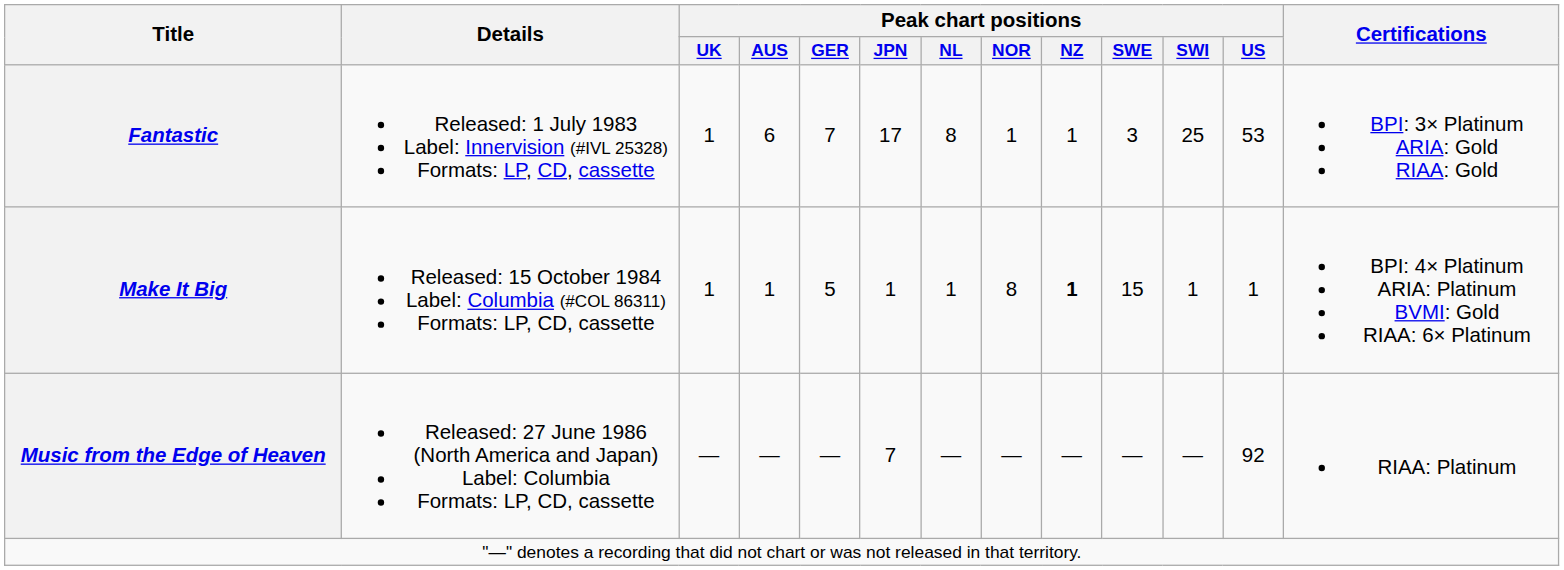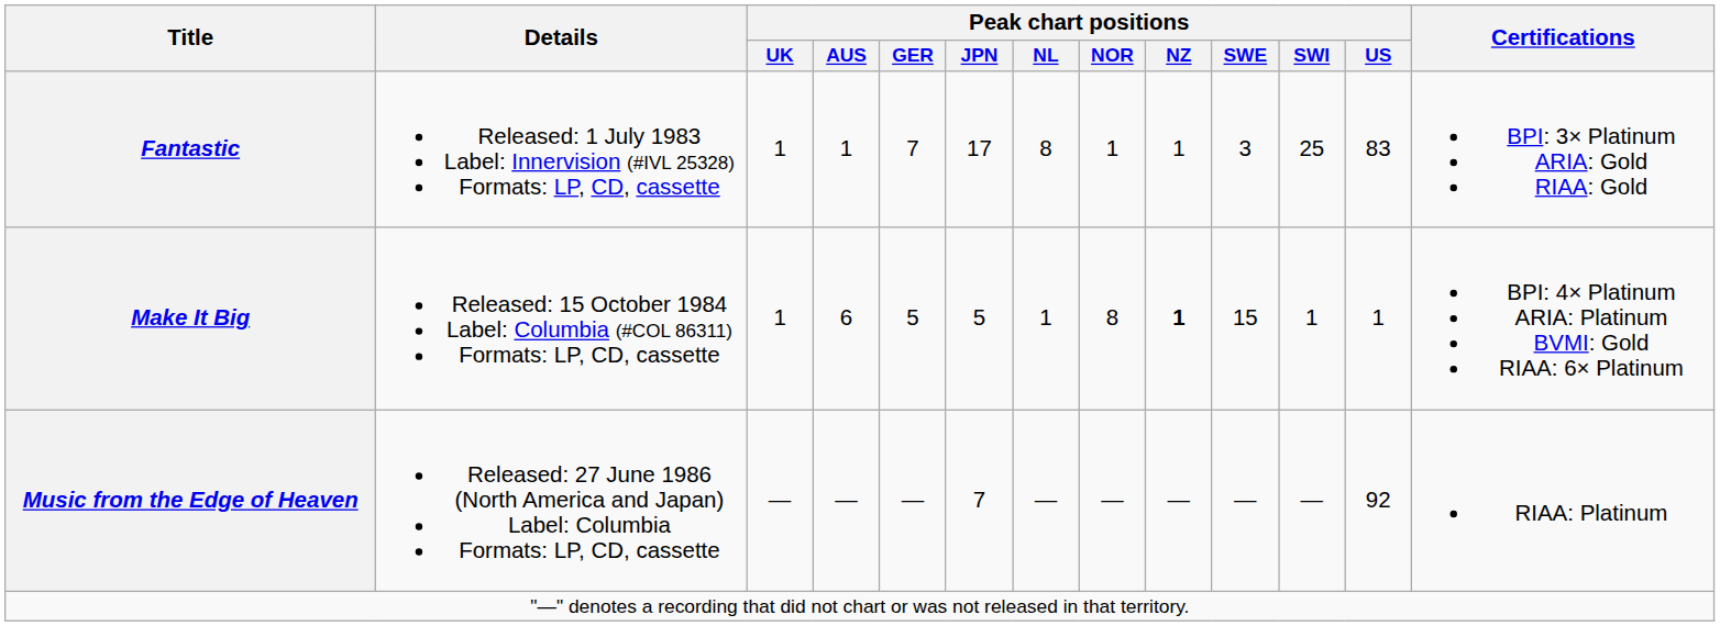Fantastic | Peak chart positions / AUS: 6 -> 1
Fantastic | Peak chart positions / US: 53 -> 83
Make It Big | Peak chart positions / AUS: 1 -> 6
Make It Big | Peak chart positions / JPN: 1 -> 5
